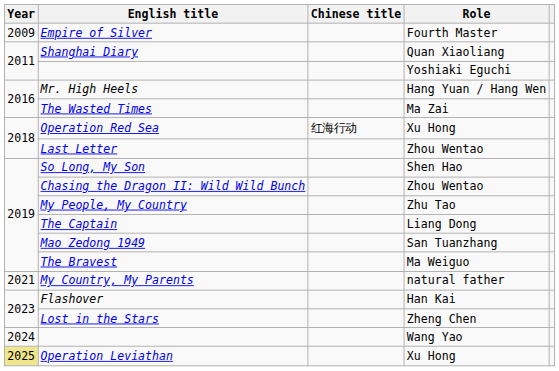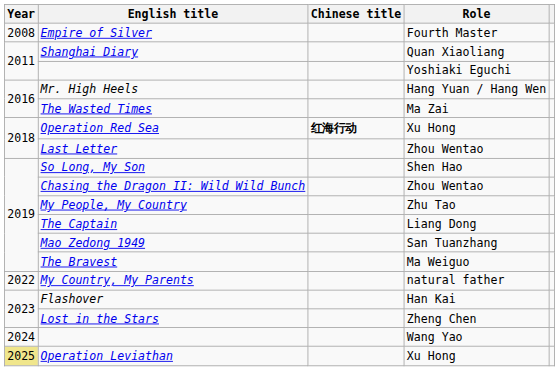Empire of Silver | Year: 2009 -> 2008
Operation Red Sea | Chinese title: normal -> bold
My Country, My Parents | Year: 2021 -> 2022
